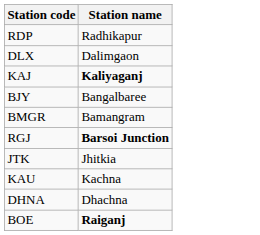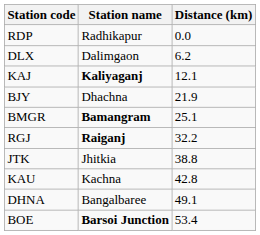+ column: Distance (km) | 0.0 | 6.2 | 12.1 | 21.9 | 25.1 | 32.2 | 38.8 | 42.8 | 49.1 | 53.4
BJY | Station name: Bangalbaree -> Dhachna
BMGR | Station name: normal -> bold
RGJ | Station name: Barsoi Junction -> Raiganj
DHNA | Station name: Dhachna -> Bangalbaree
BOE | Station name: Raiganj -> Barsoi Junction
